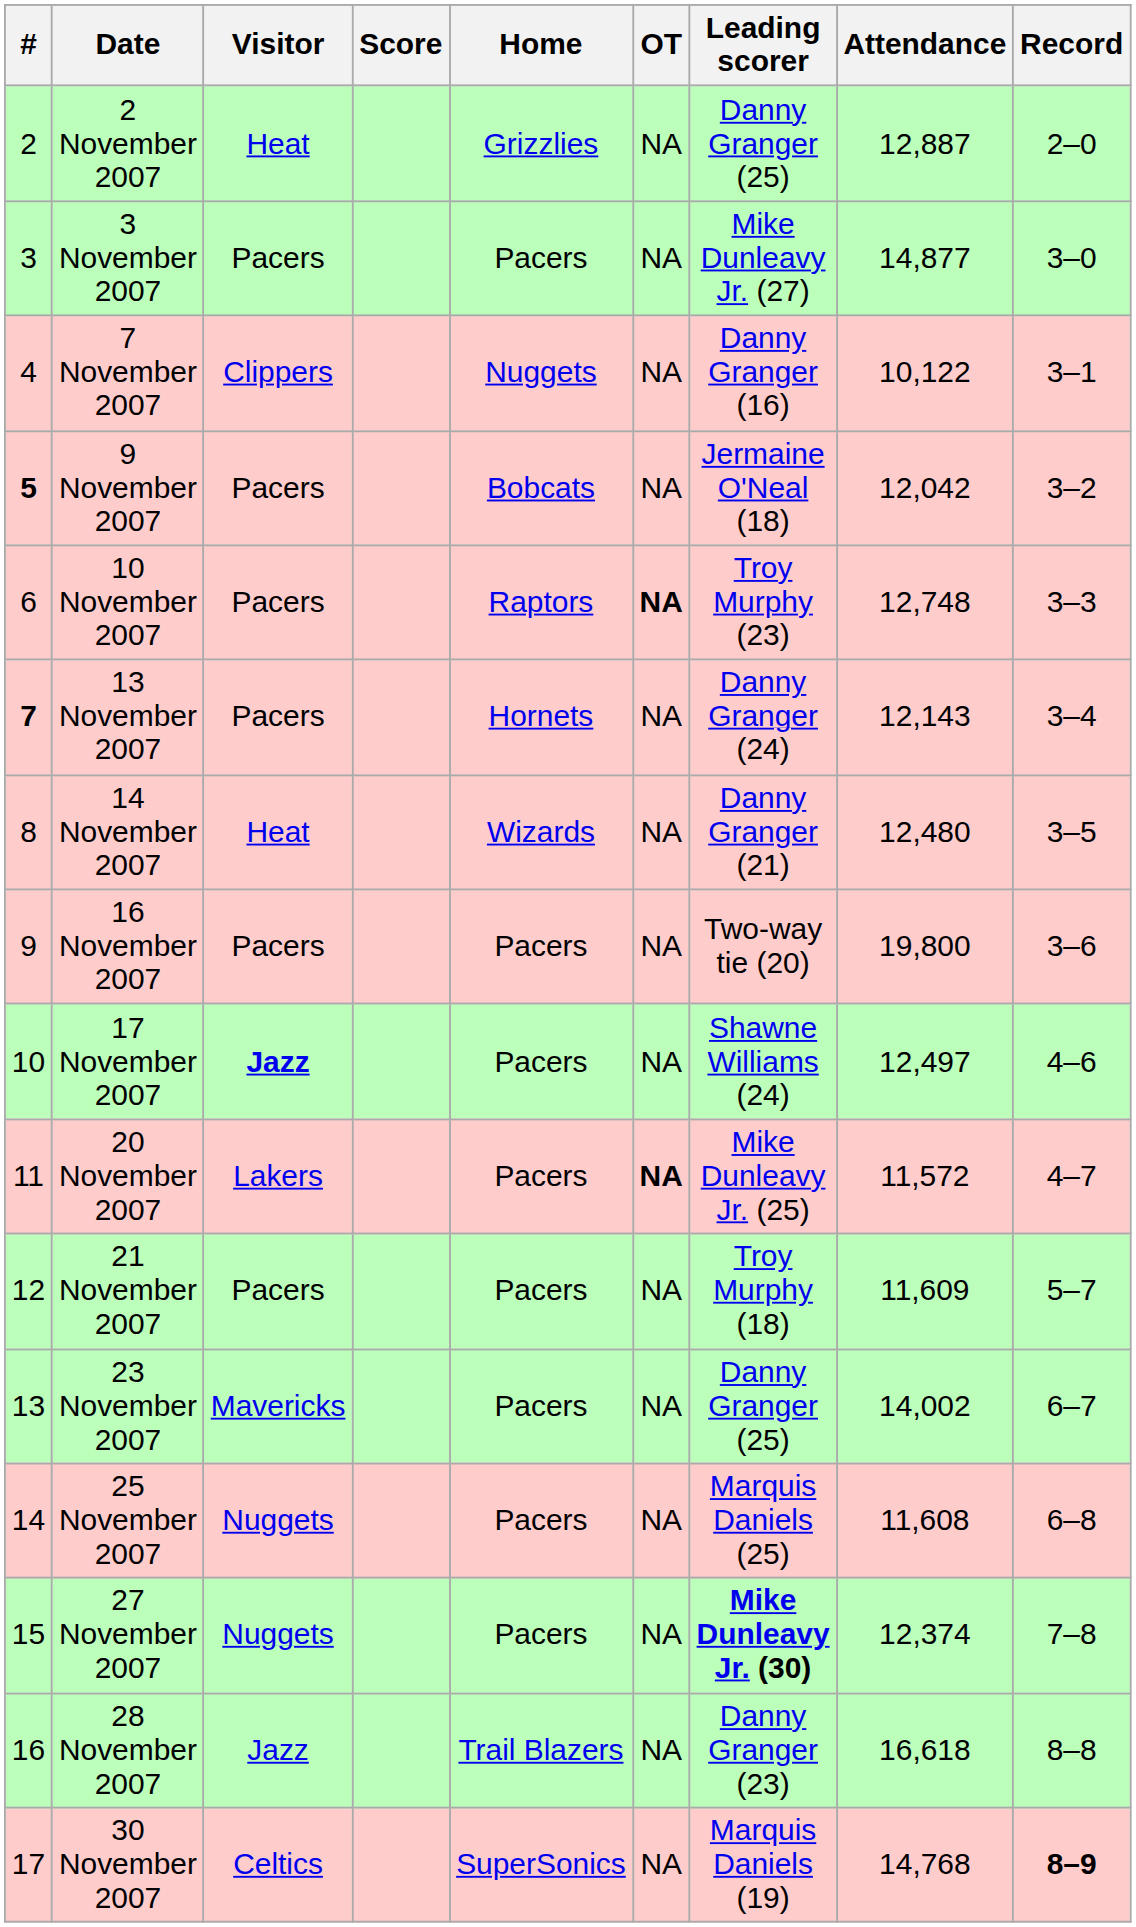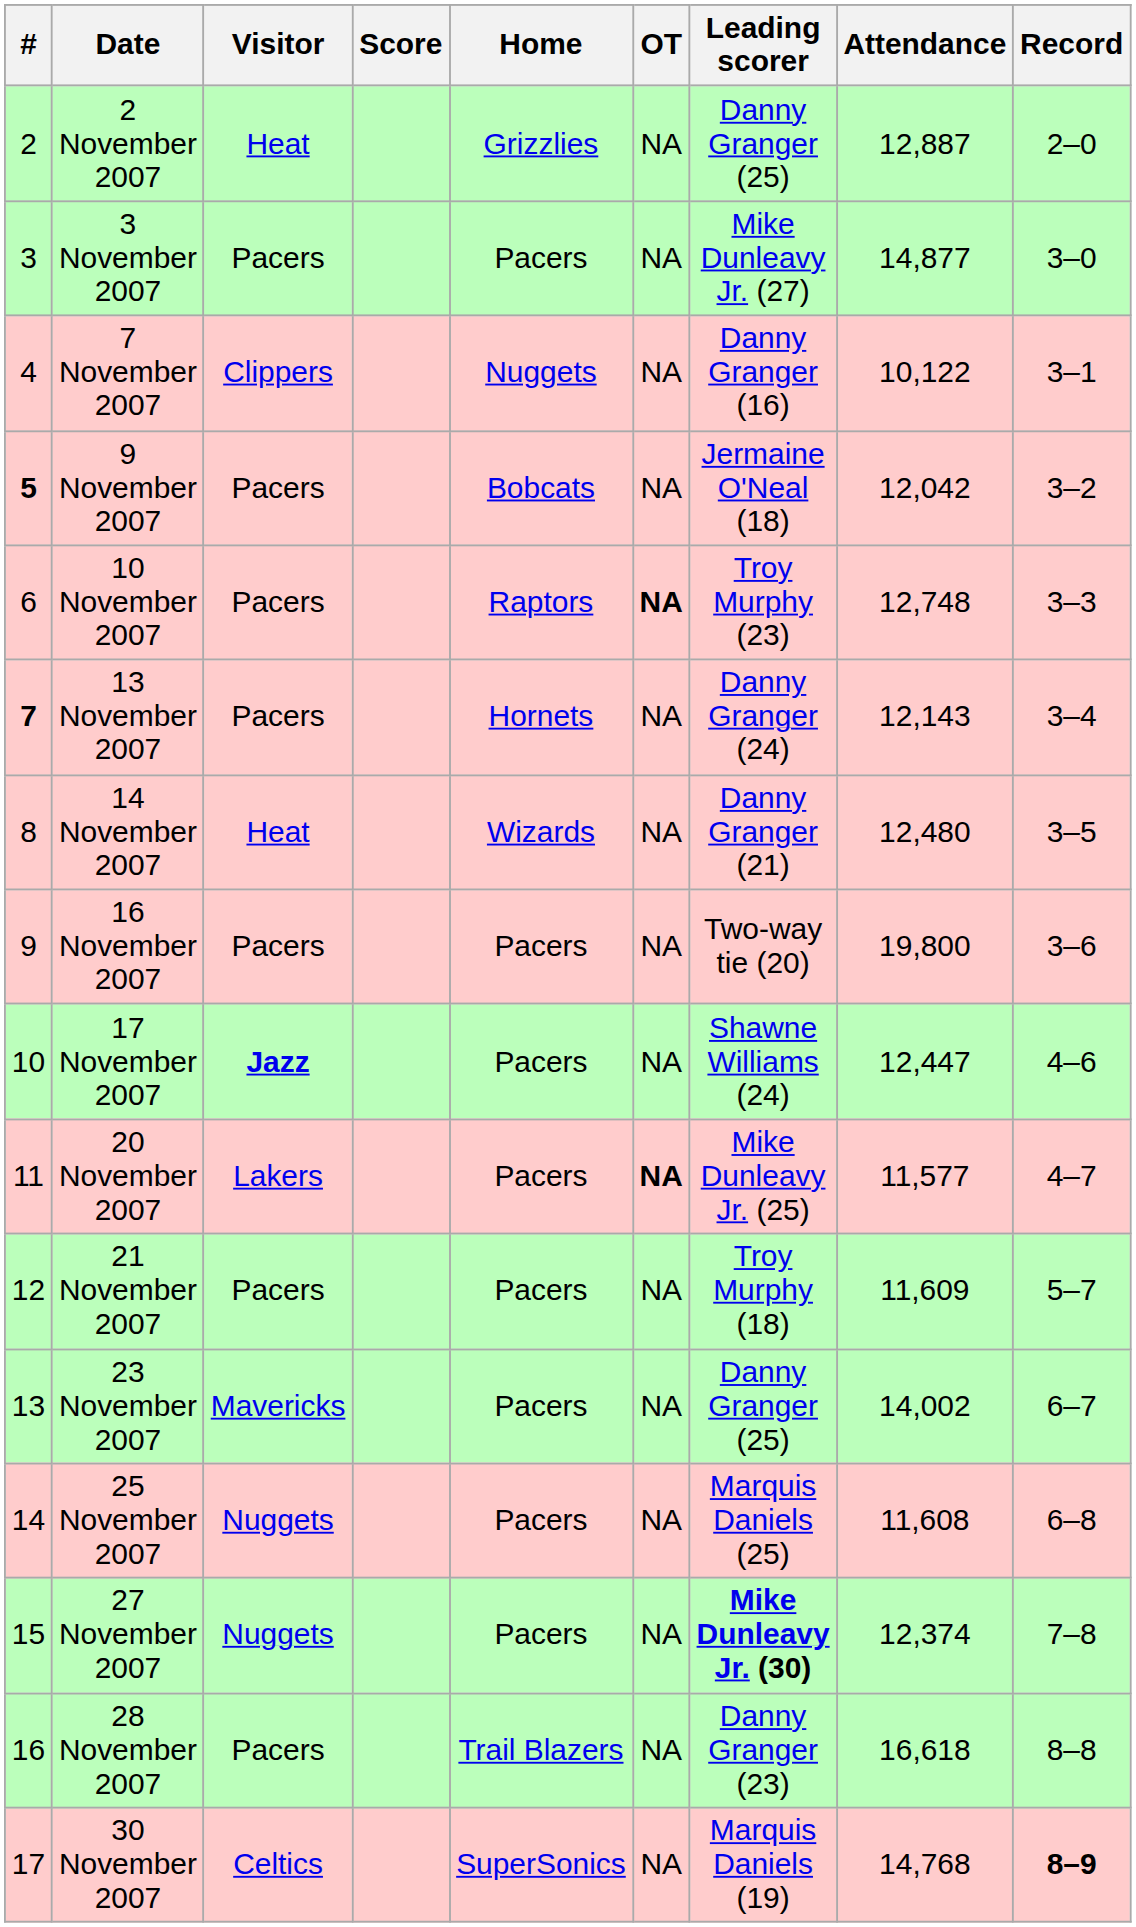17 November 2007 | Attendance: 12,497 -> 12,447
20 November 2007 | Attendance: 11,572 -> 11,577
28 November 2007 | Visitor: Jazz -> Pacers
